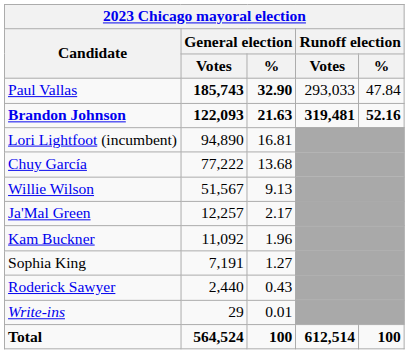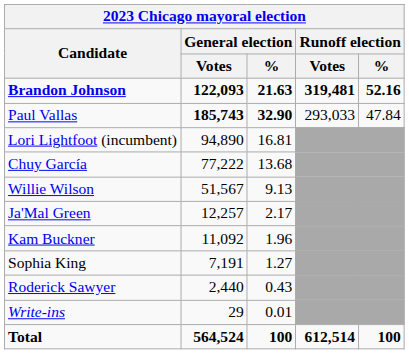rows swapped: Brandon Johnson <-> Paul Vallas
